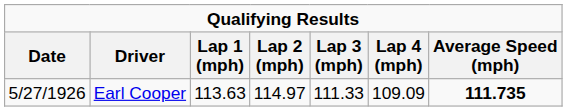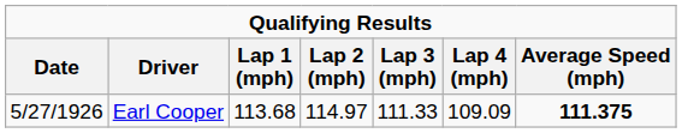Earl Cooper | Lap 1 (mph): 113.63 -> 113.68
Earl Cooper | Average Speed (mph): 111.735 -> 111.375
